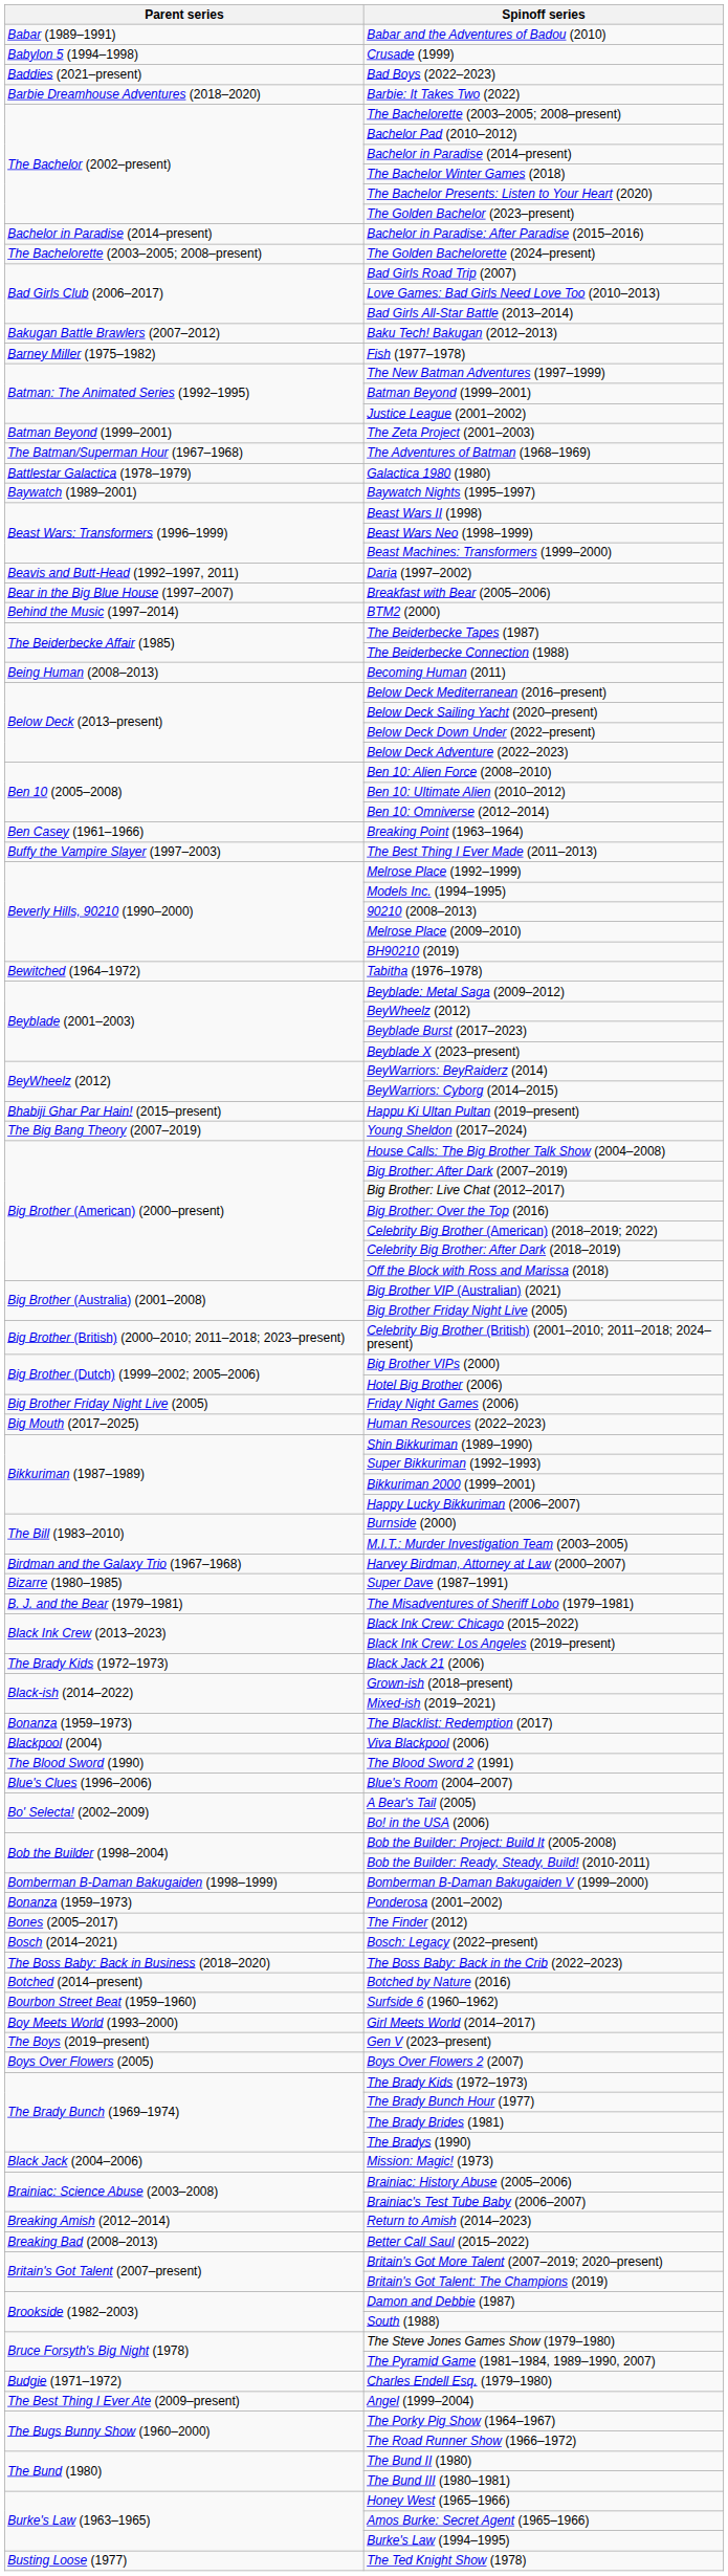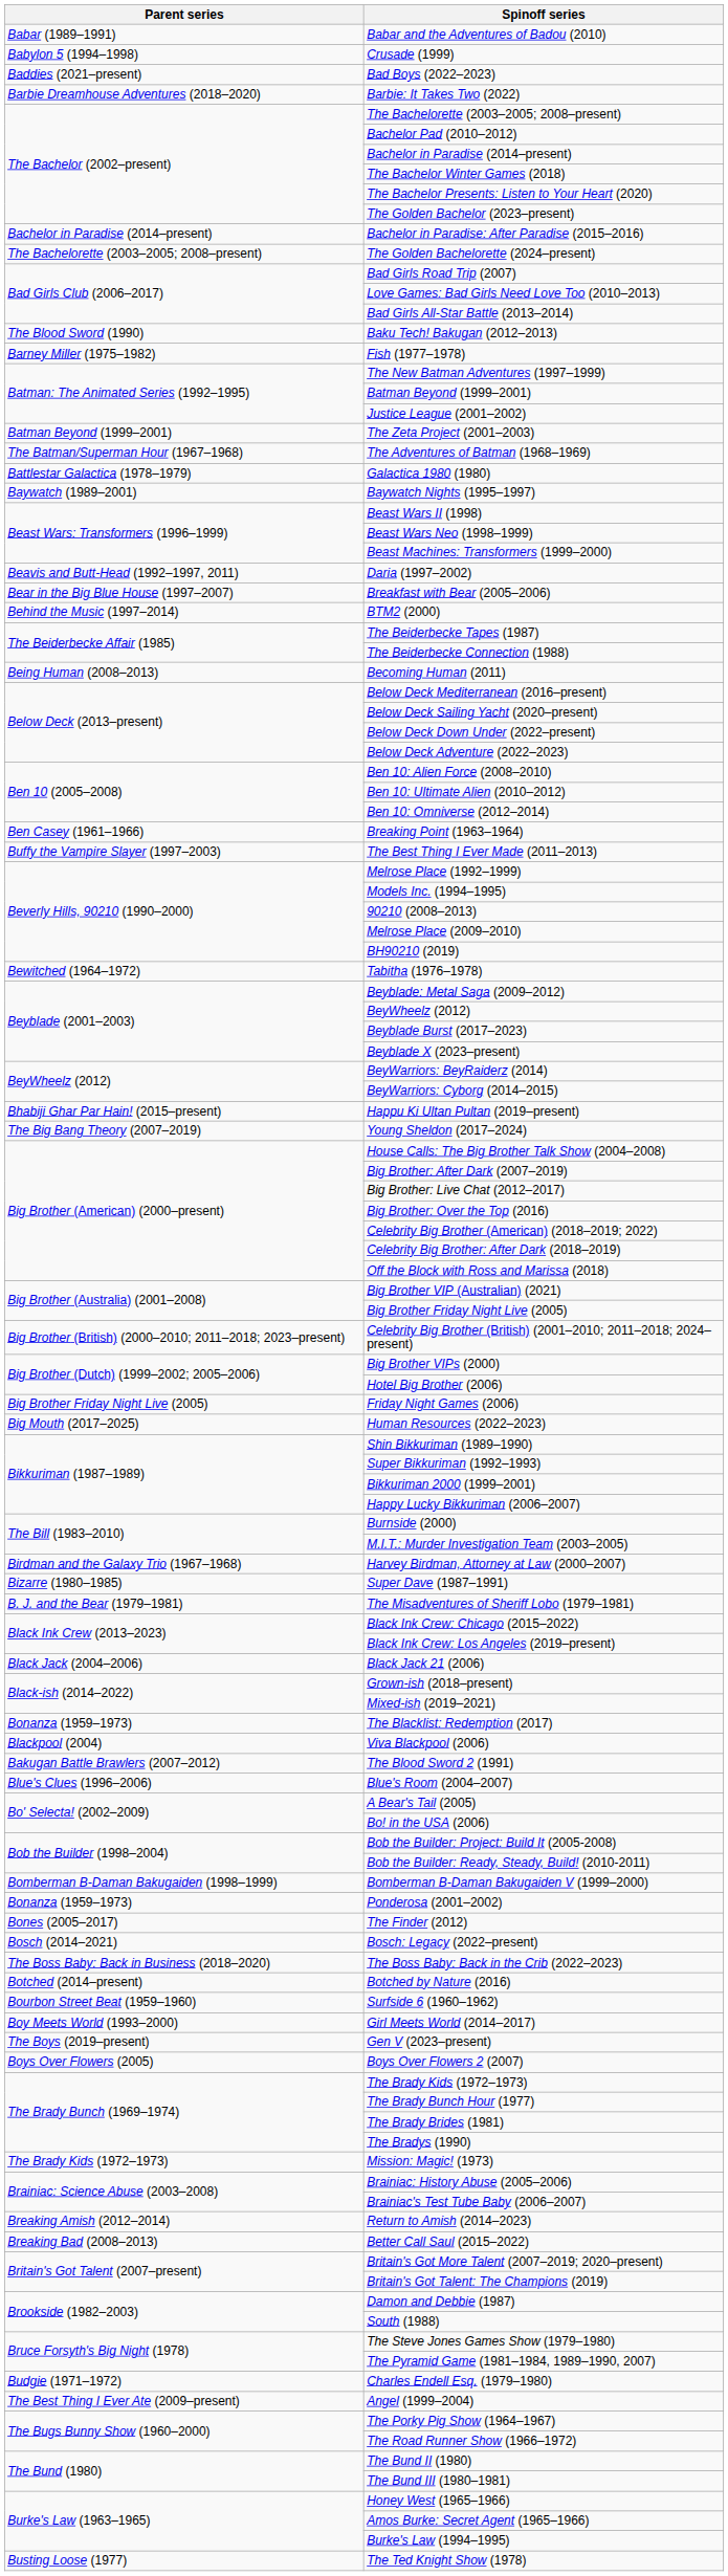Baku Tech! Bakugan (2012–2013) | Parent series: Bakugan Battle Brawlers (2007–2012) -> The Blood Sword (1990)
Black Jack 21 (2006) | Parent series: The Brady Kids (1972–1973) -> Black Jack (2004–2006)
The Blood Sword 2 (1991) | Parent series: The Blood Sword (1990) -> Bakugan Battle Brawlers (2007–2012)
Mission: Magic! (1973) | Parent series: Black Jack (2004–2006) -> The Brady Kids (1972–1973)
